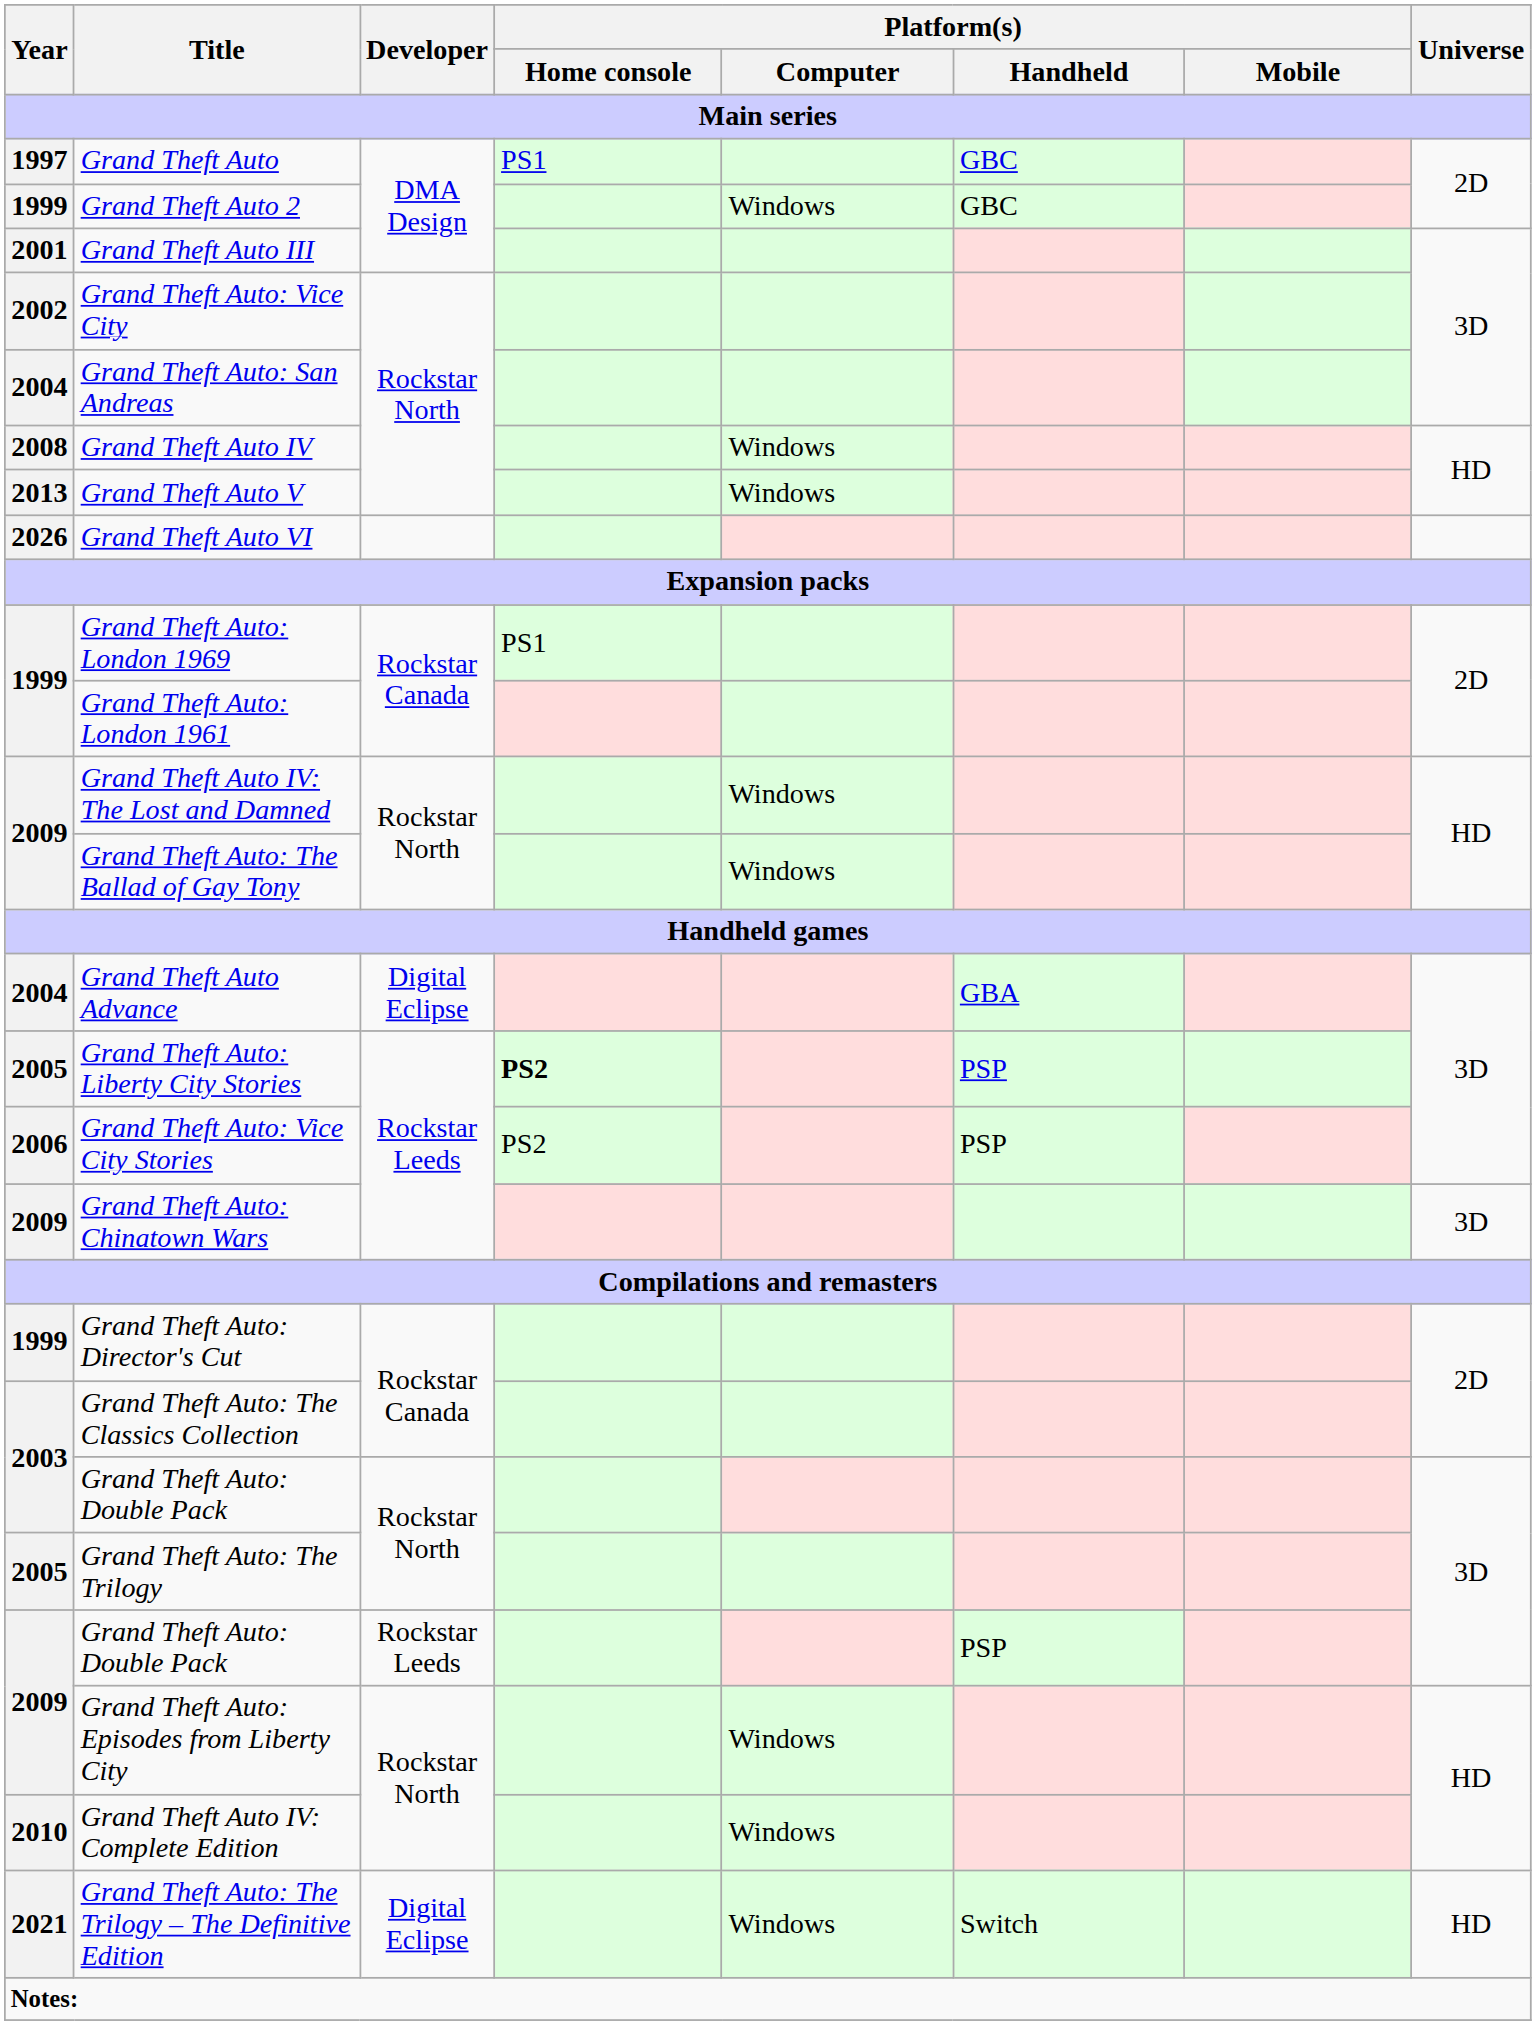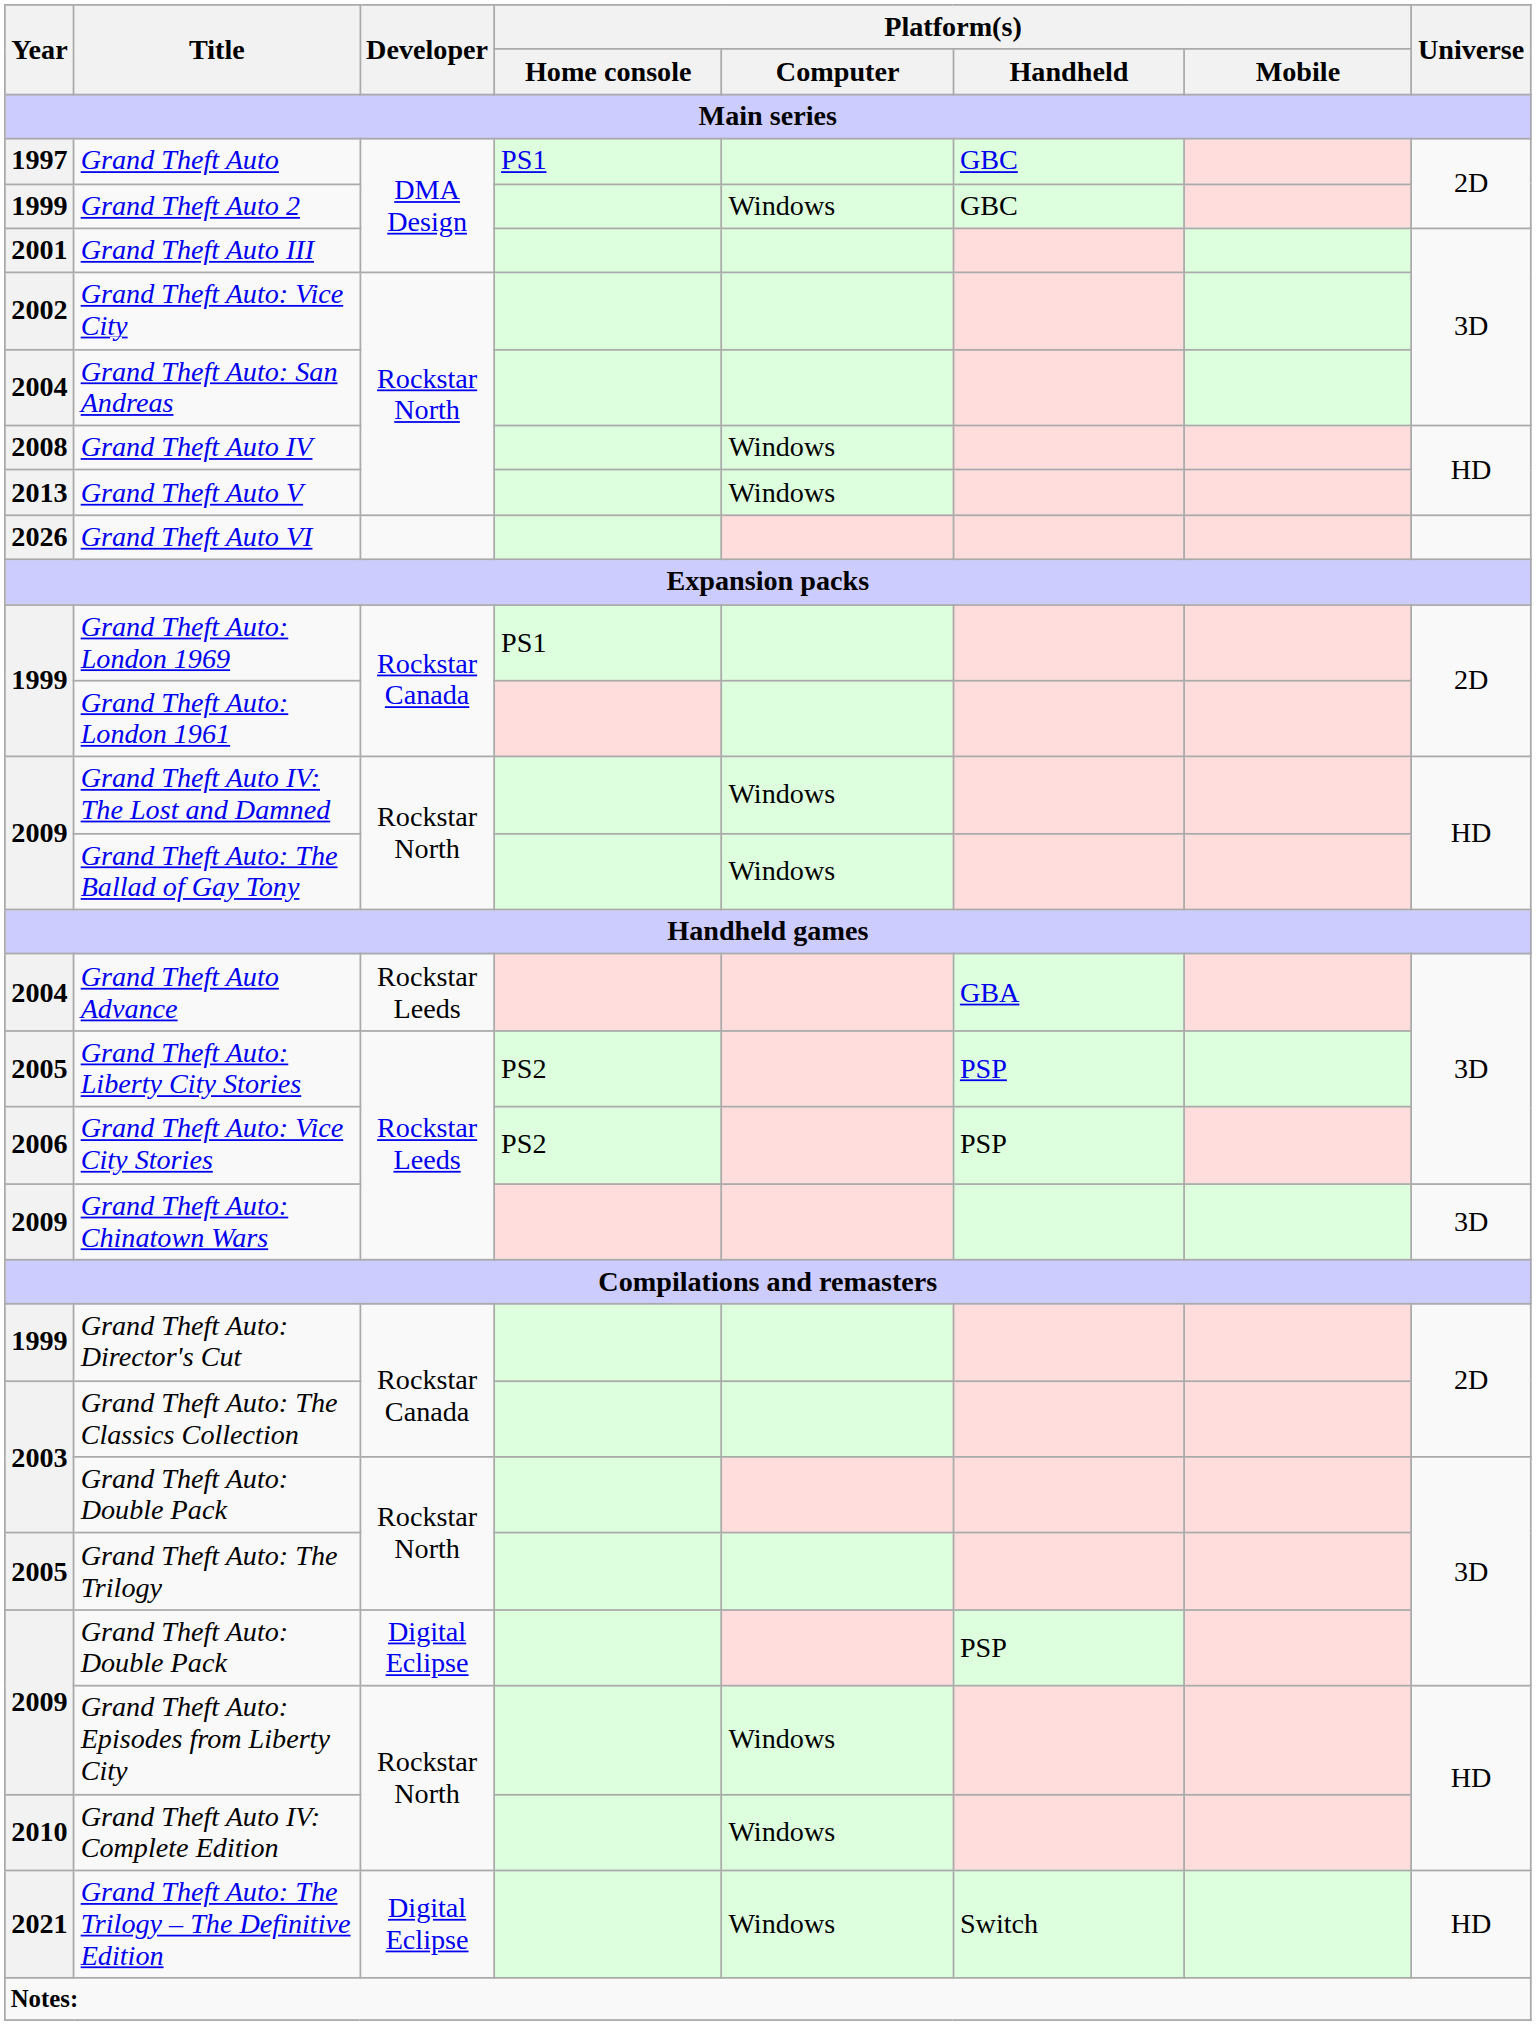Grand Theft Auto Advance | Developer: Digital Eclipse -> Rockstar Leeds
Grand Theft Auto: Liberty City Stories | Platform(s) / Home console: bold -> normal
2009 / Grand Theft Auto: Double Pack | Developer: Rockstar Leeds -> Digital Eclipse
